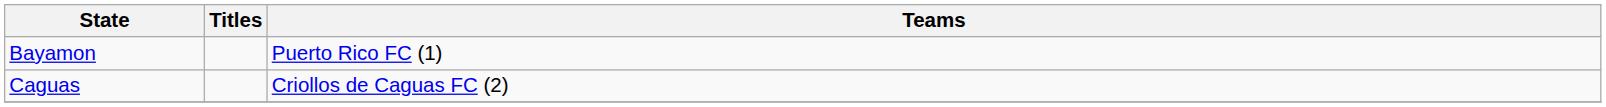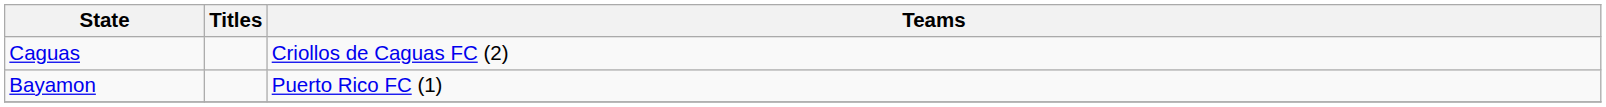rows swapped: Caguas <-> Bayamon
